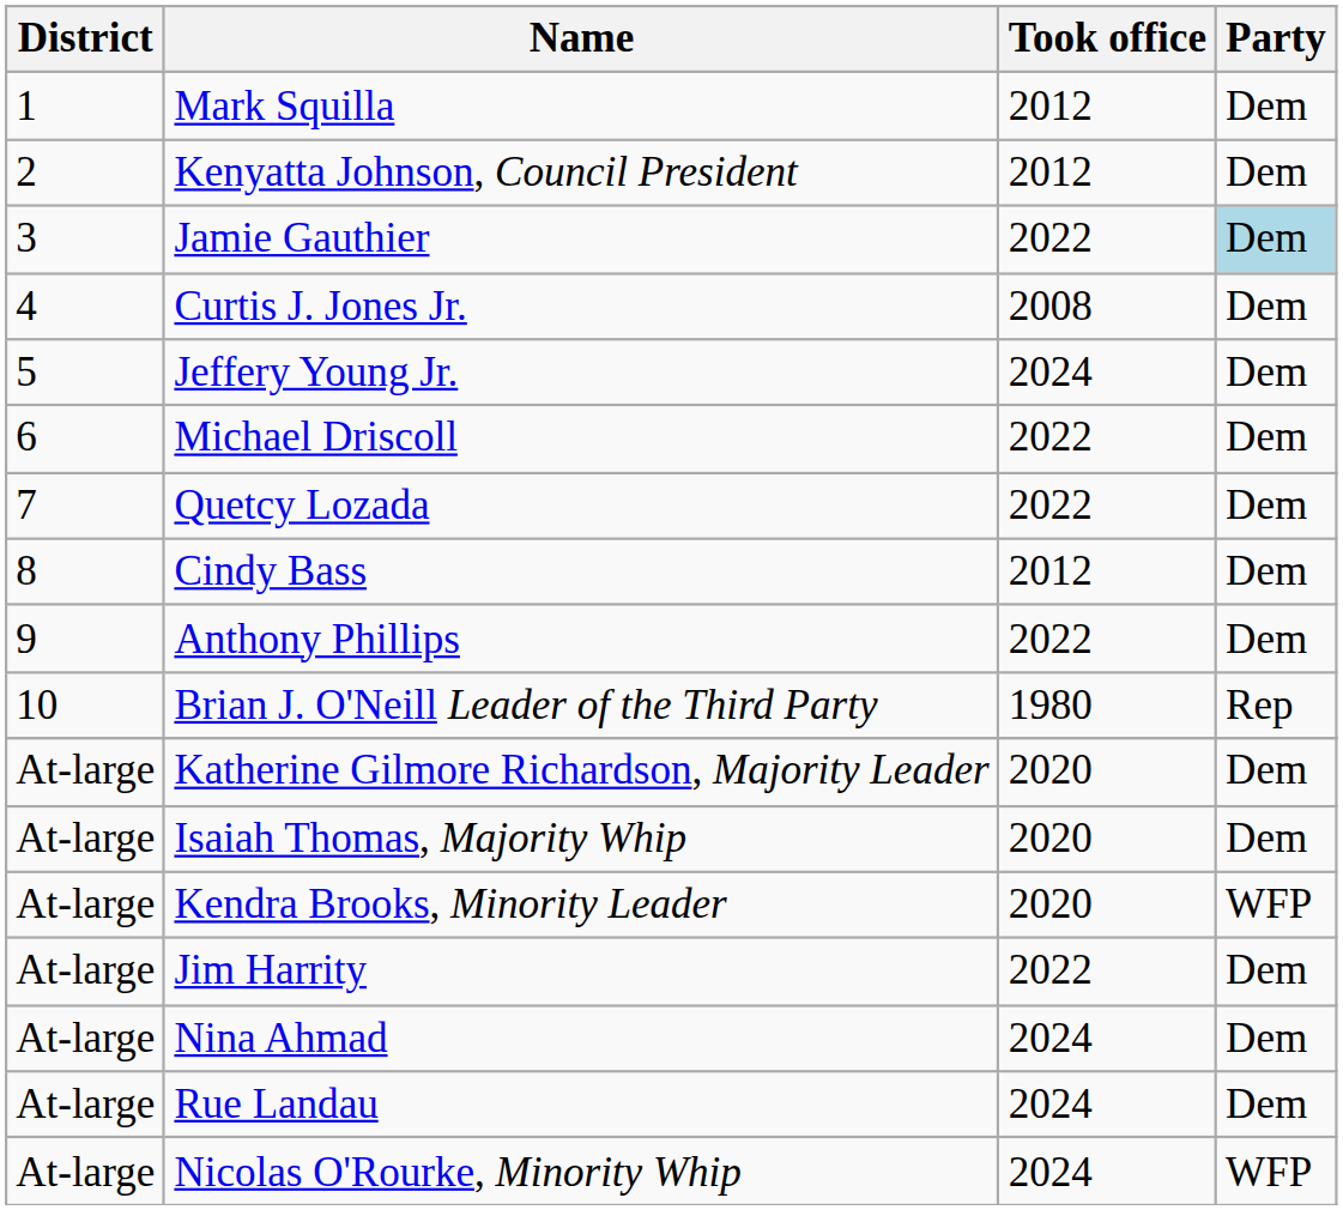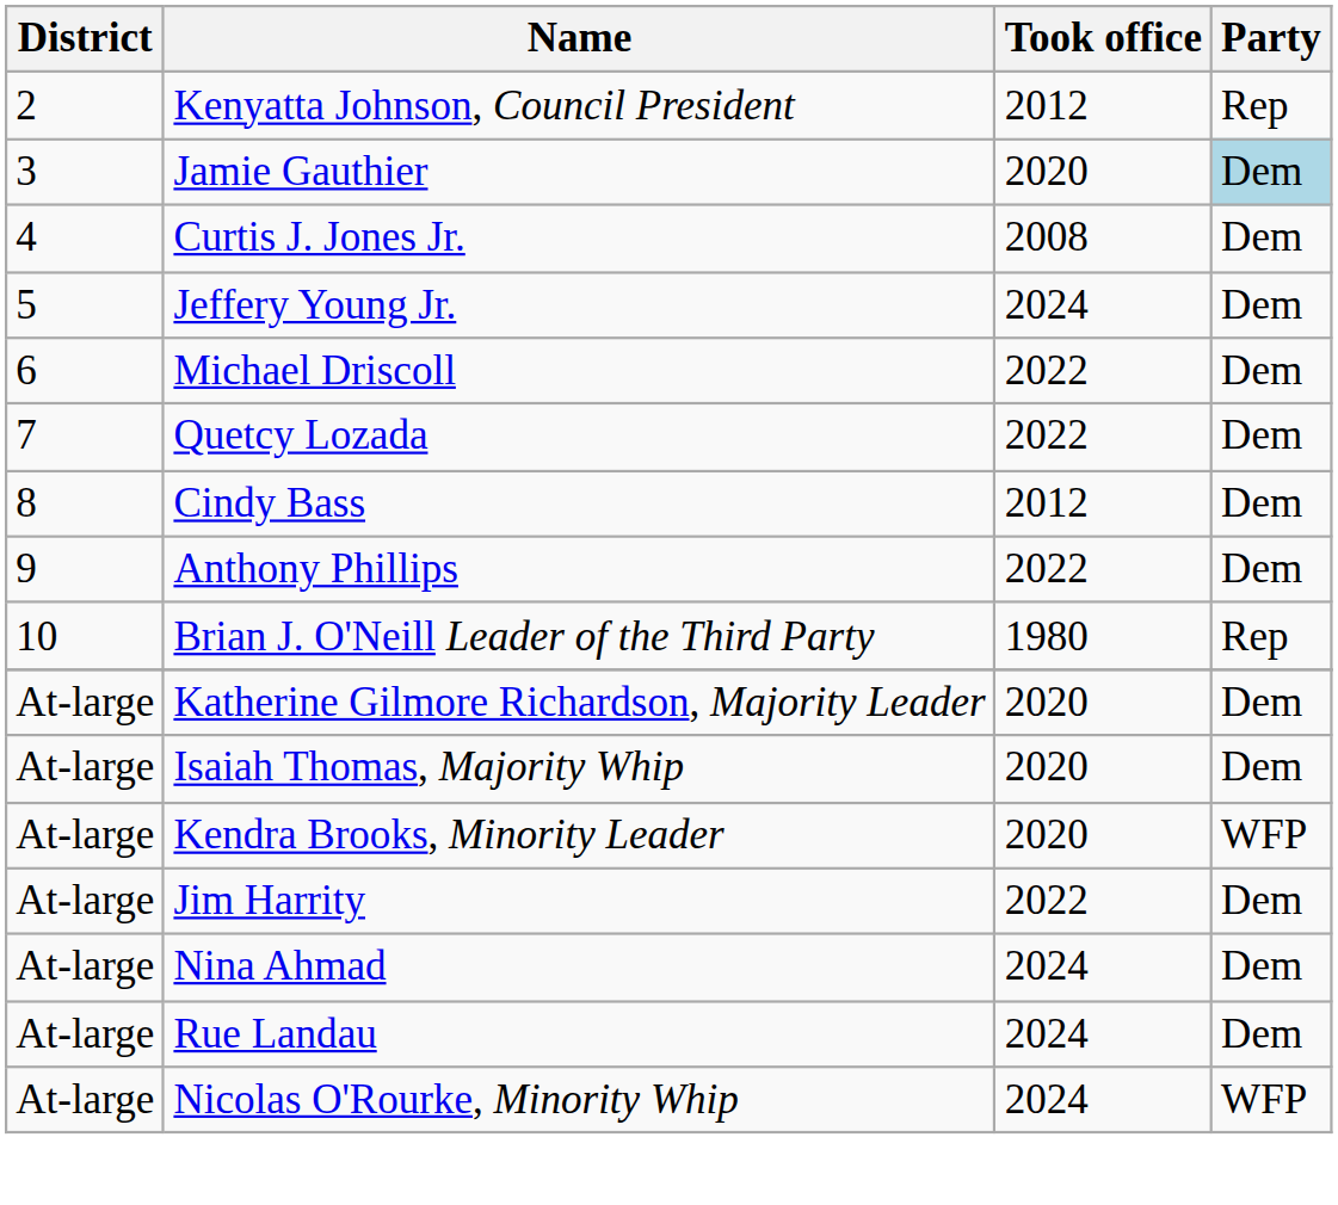- row: 1 | Mark Squilla | 2012 | Dem
Kenyatta Johnson, Council President | Party: Dem -> Rep
Jamie Gauthier | Took office: 2022 -> 2020
